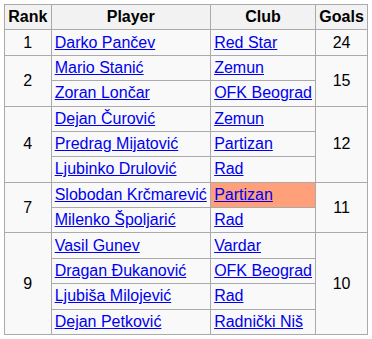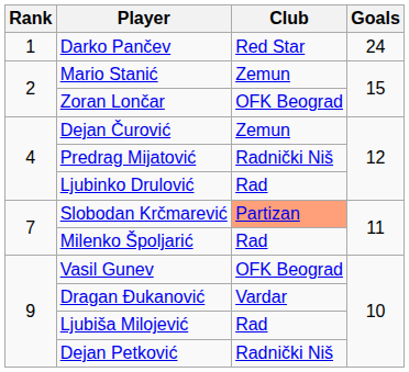Predrag Mijatović | Club: Partizan -> Radnički Niš
Vasil Gunev | Club: Vardar -> OFK Beograd
Dragan Đukanović | Club: OFK Beograd -> Vardar
